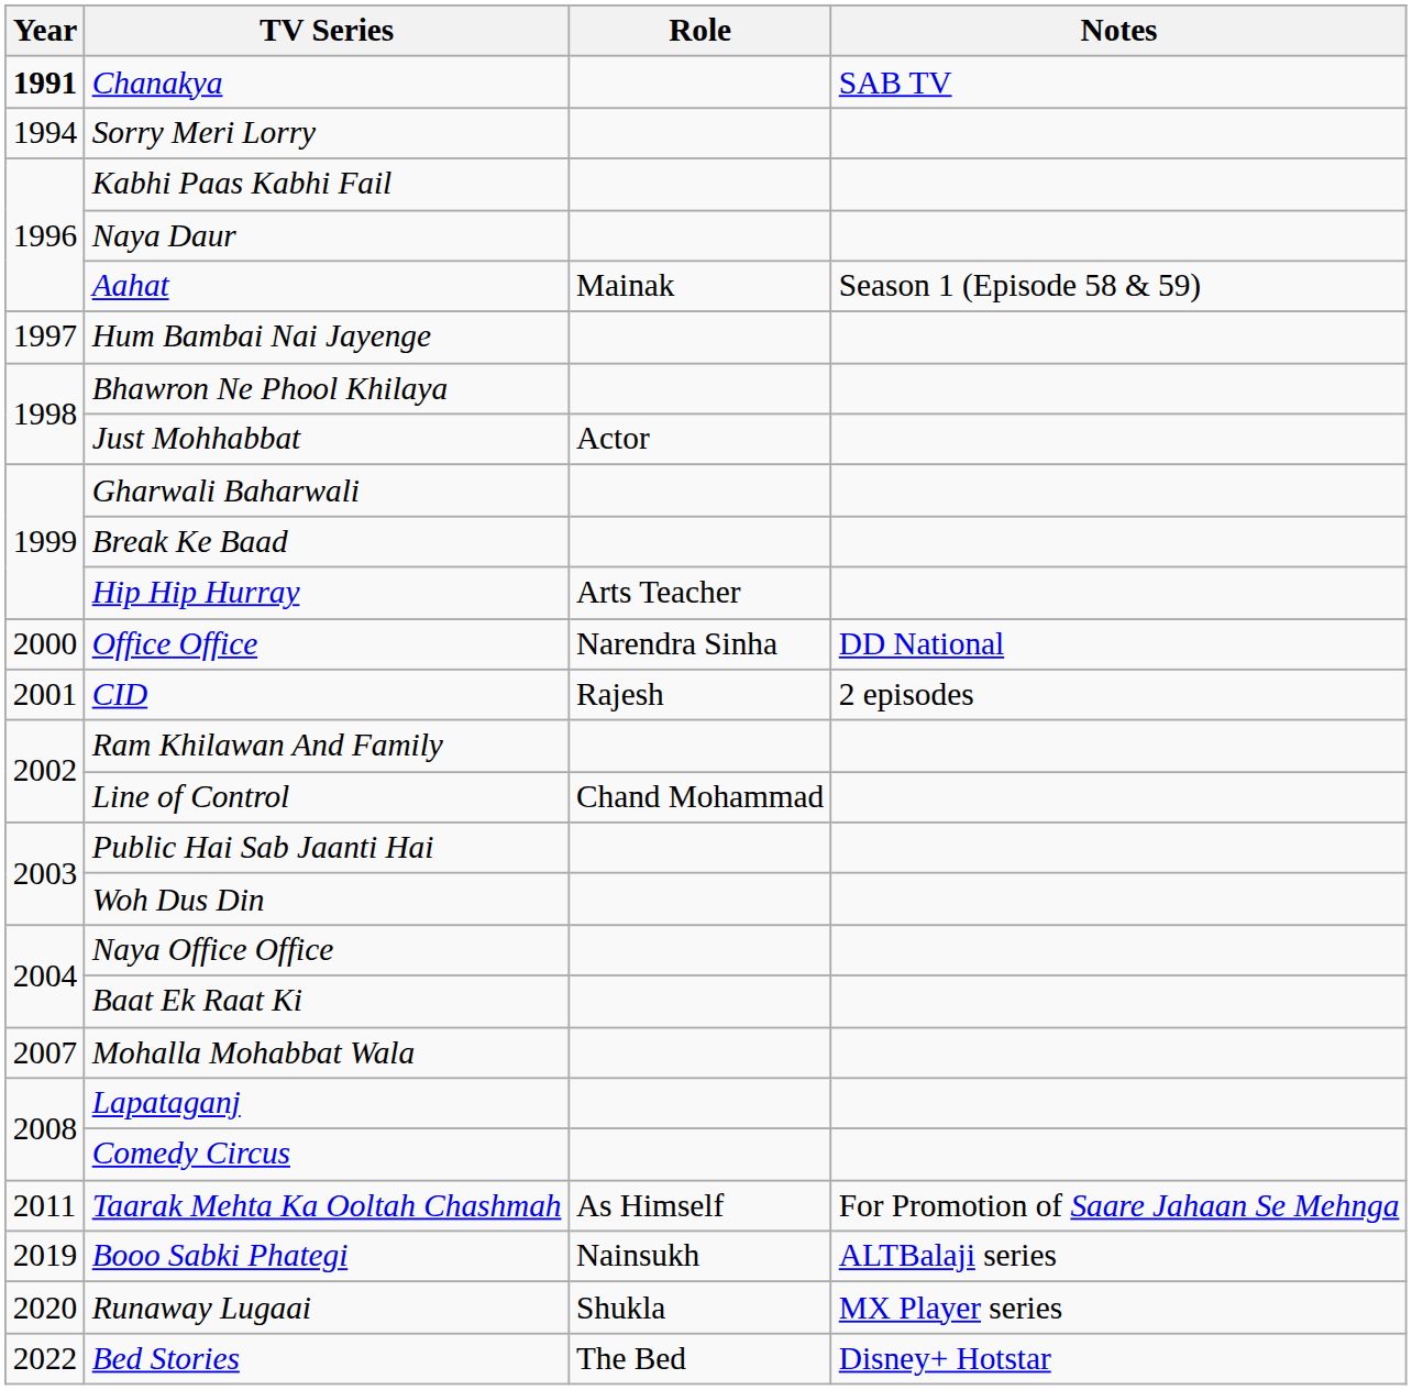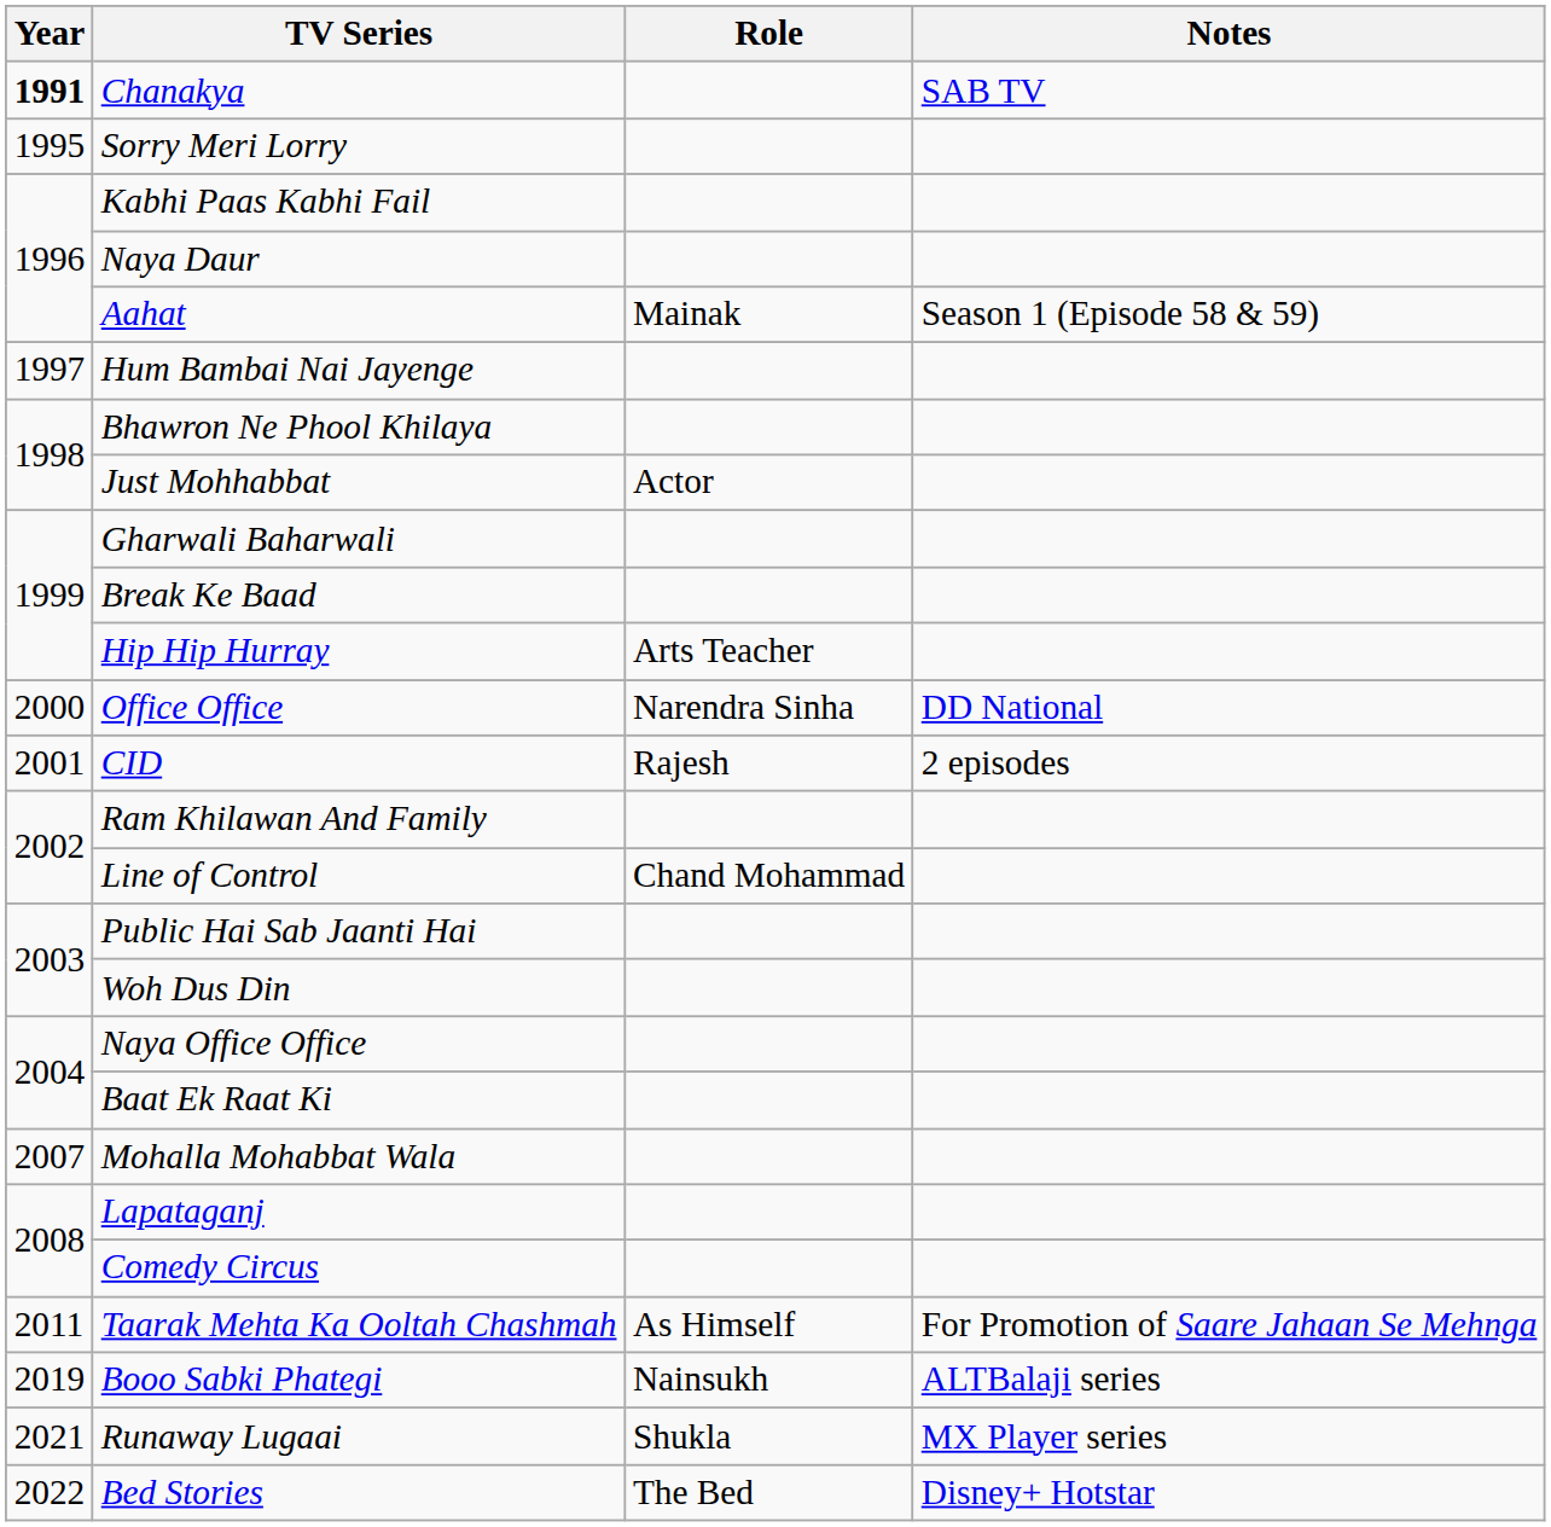Sorry Meri Lorry | Year: 1994 -> 1995
Runaway Lugaai | Year: 2020 -> 2021
